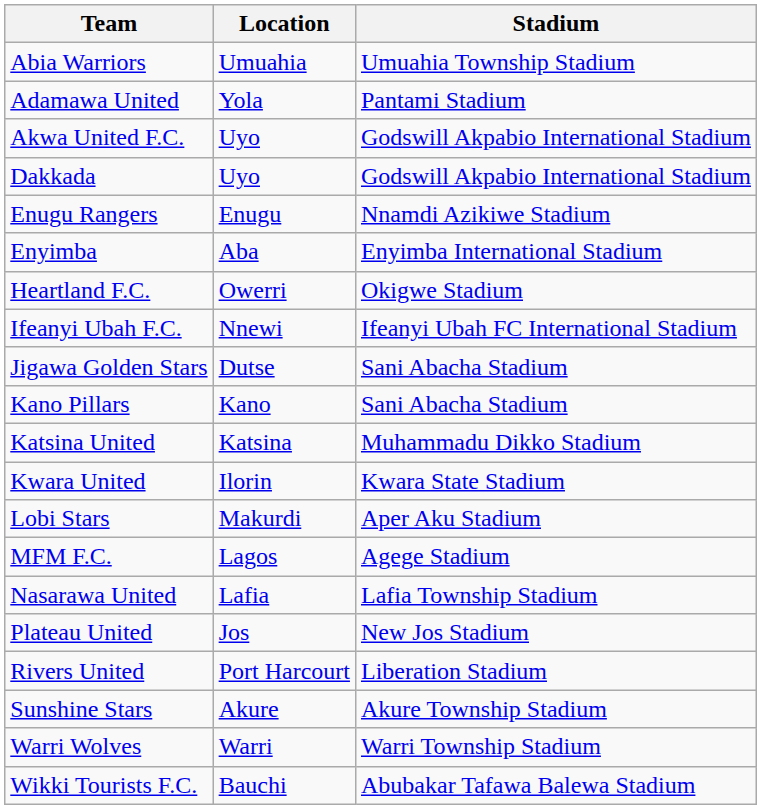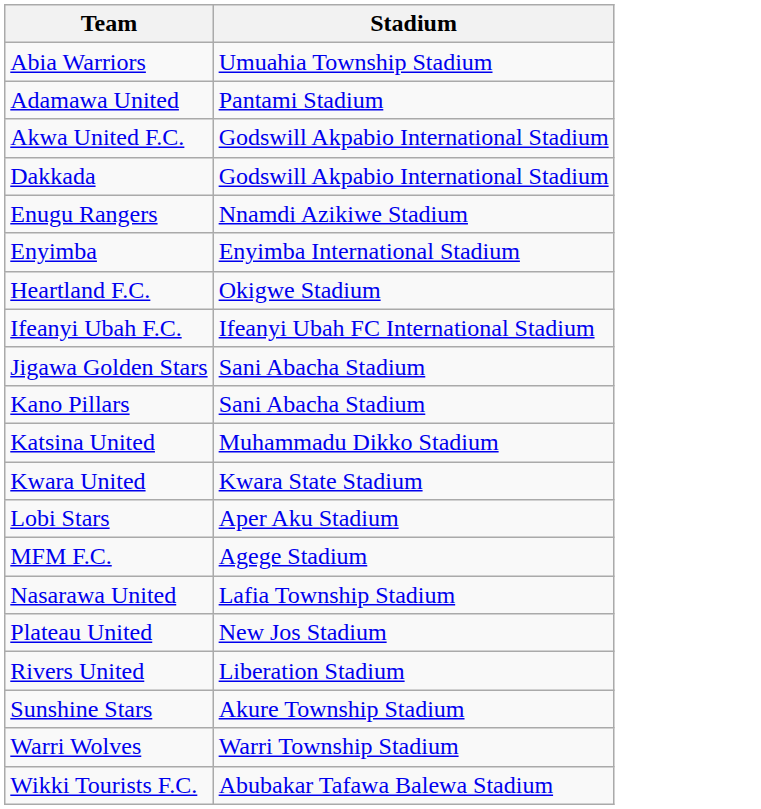- column: Location | Umuahia | Yola | Uyo | Uyo | Enugu | Aba | Owerri | Nnewi | Dutse | Kano | Katsina | Ilorin | Makurdi | Lagos | Lafia | Jos | Port Harcourt | Akure | Warri | Bauchi
